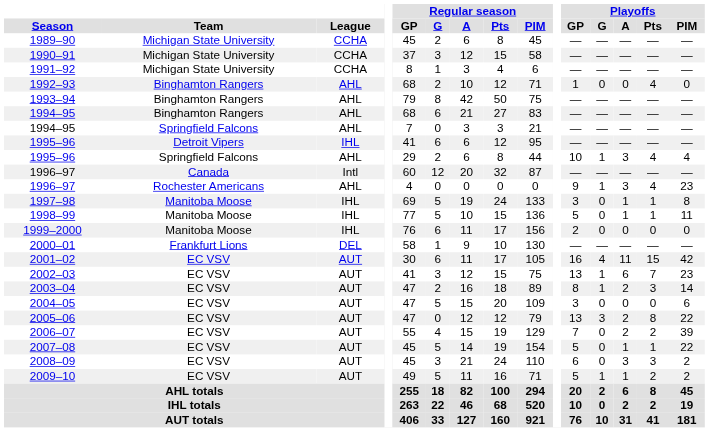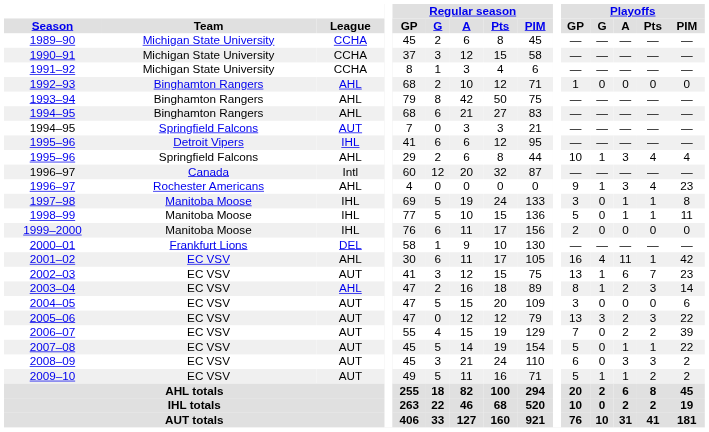1992–93 | Playoffs / Pts: 4 -> 0
1994–95 / Springfield Falcons | League: AHL -> AUT
2001–02 | League: AUT -> AHL
2001–02 | Playoffs / Pts: 15 -> 1
2003–04 | League: AUT -> AHL
2005–06 | Playoffs / Pts: 8 -> 3
